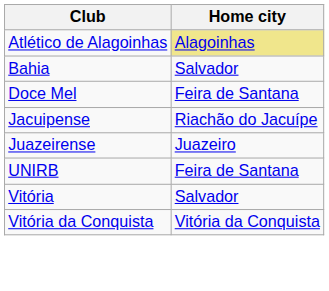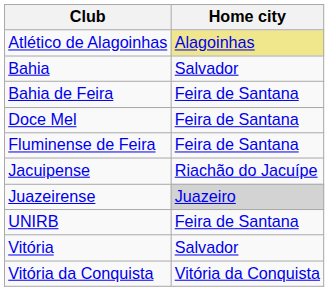+ row: Bahia de Feira | Feira de Santana
+ row: Fluminense de Feira | Feira de Santana
Juazeirense | Home city: no background -> lightgrey background
